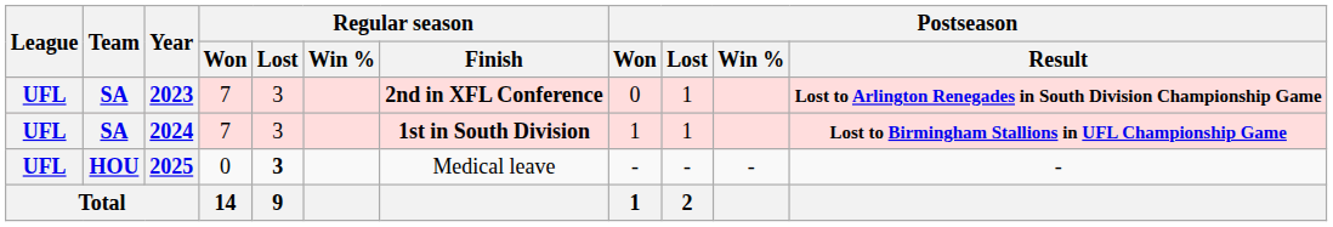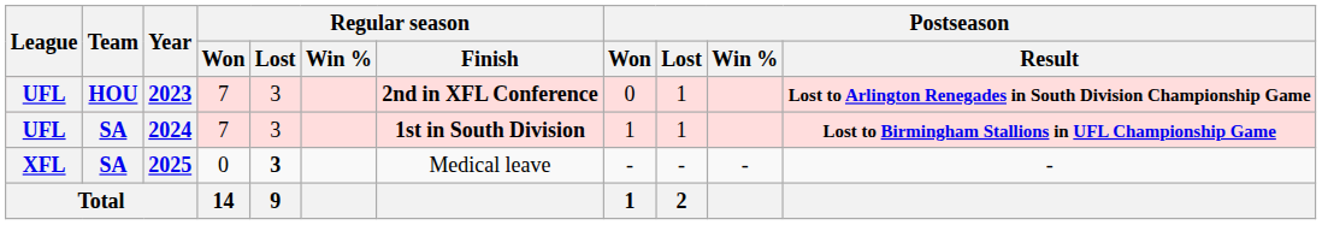2023 | Team: SA -> HOU
2025 | League: UFL -> XFL
2025 | Team: HOU -> SA
